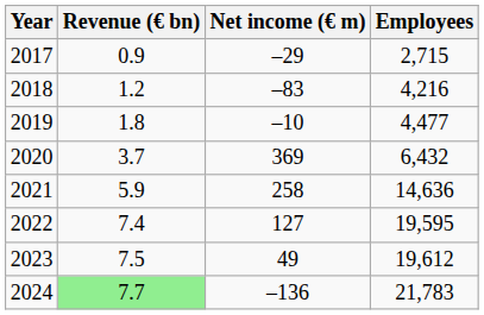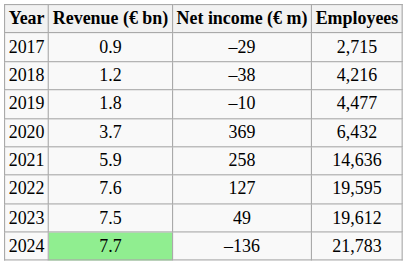2018 | Net income (€ m): –83 -> –38
2022 | Revenue (€ bn): 7.4 -> 7.6
